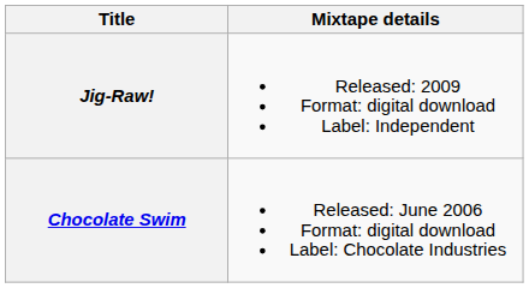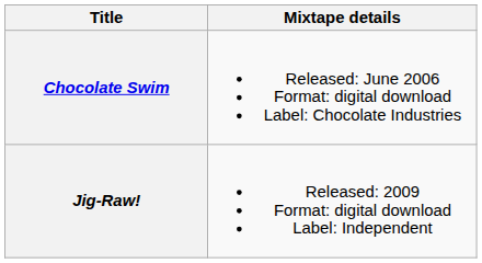rows swapped: Chocolate Swim <-> Jig-Raw!
